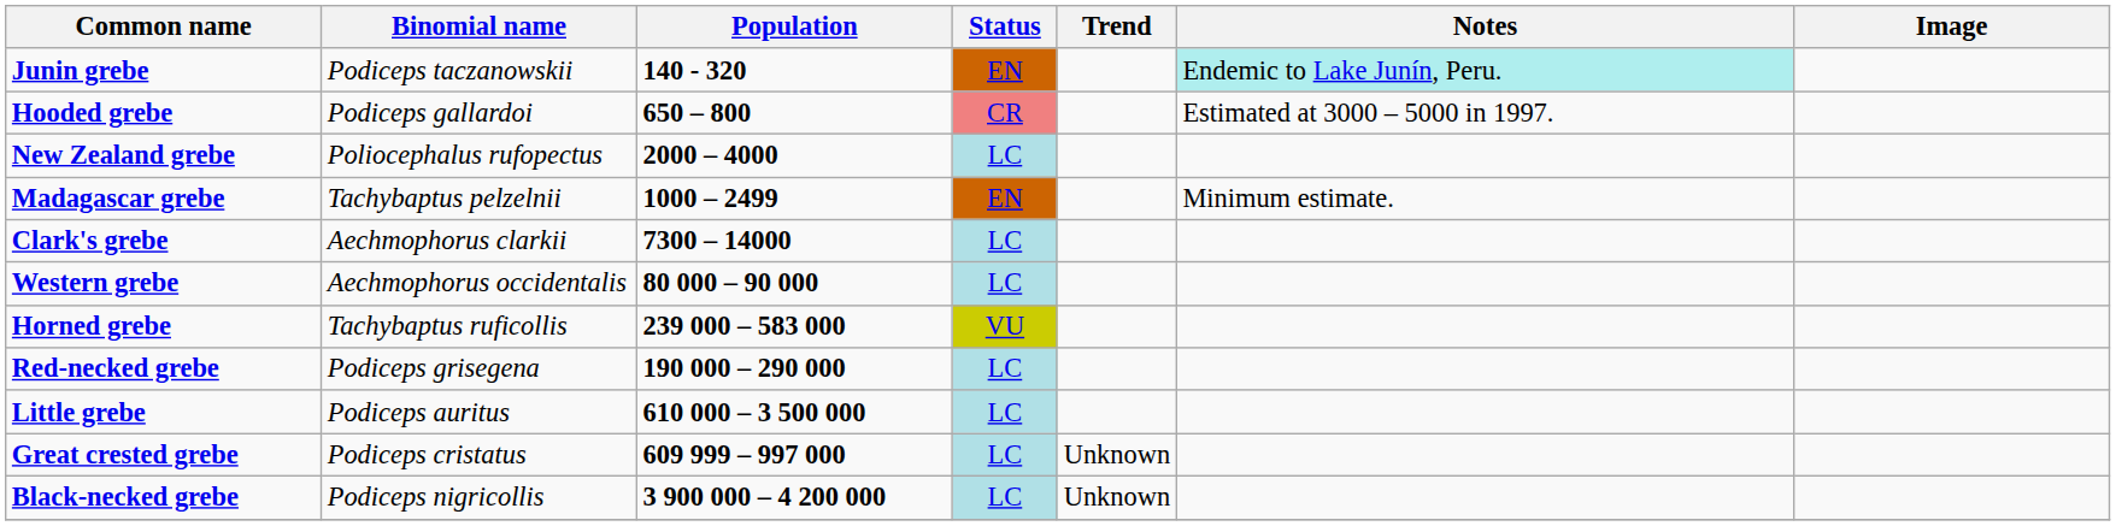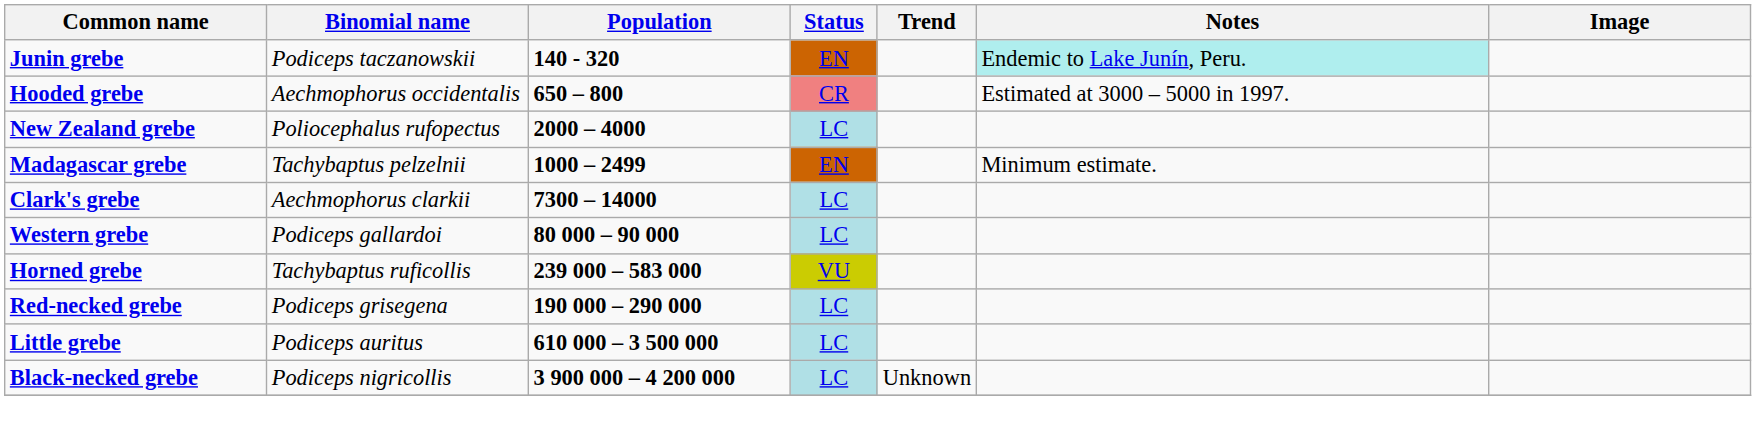Hooded grebe | Binomial name: Podiceps gallardoi -> Aechmophorus occidentalis
Western grebe | Binomial name: Aechmophorus occidentalis -> Podiceps gallardoi
- row: Great crested grebe | Podiceps cristatus | 609 999 – 997 000 | LC | Unknown
